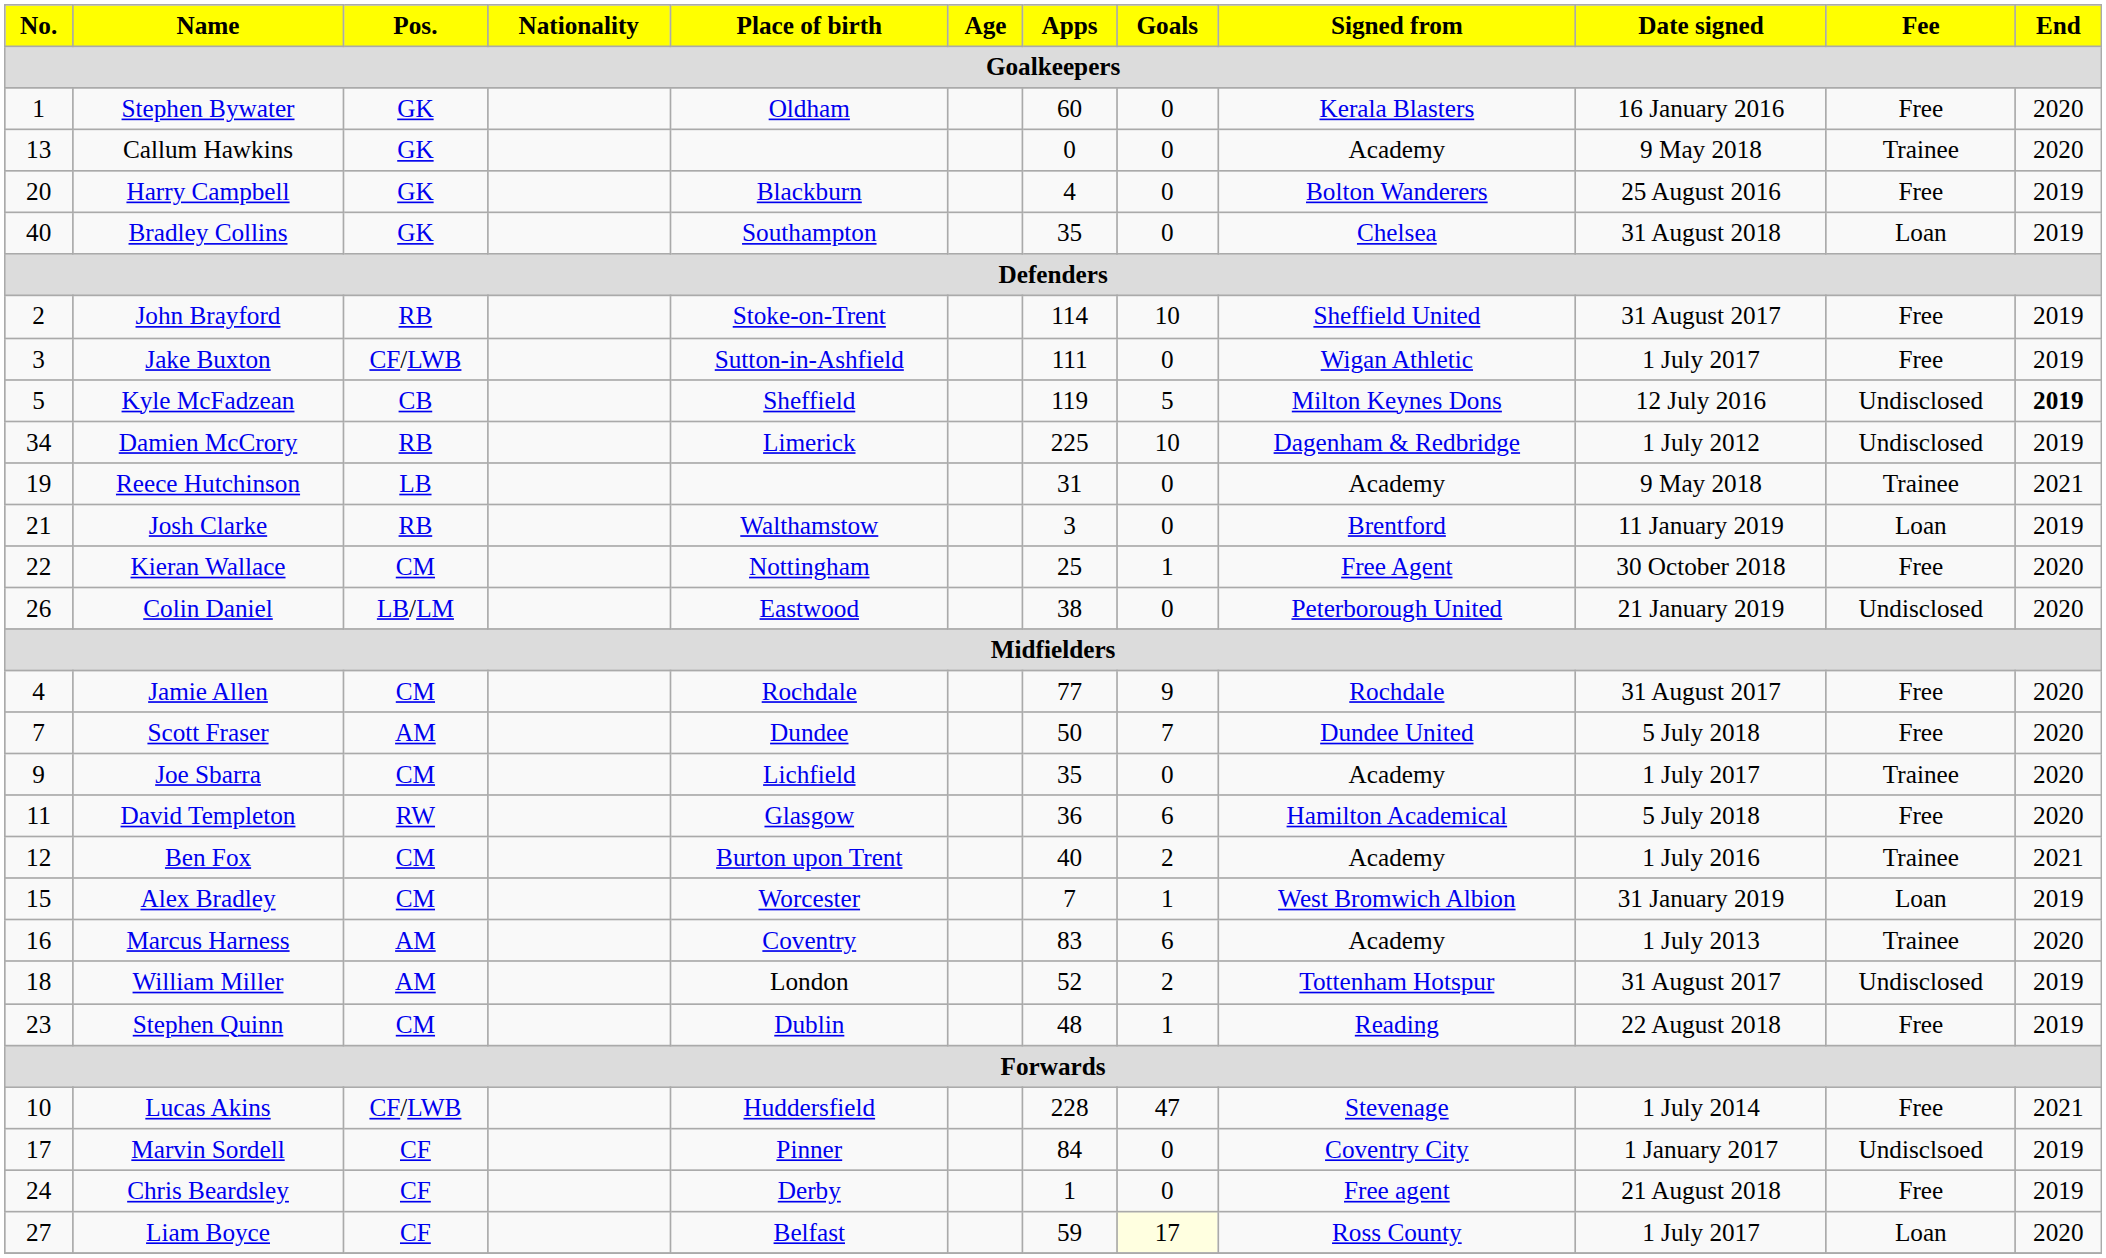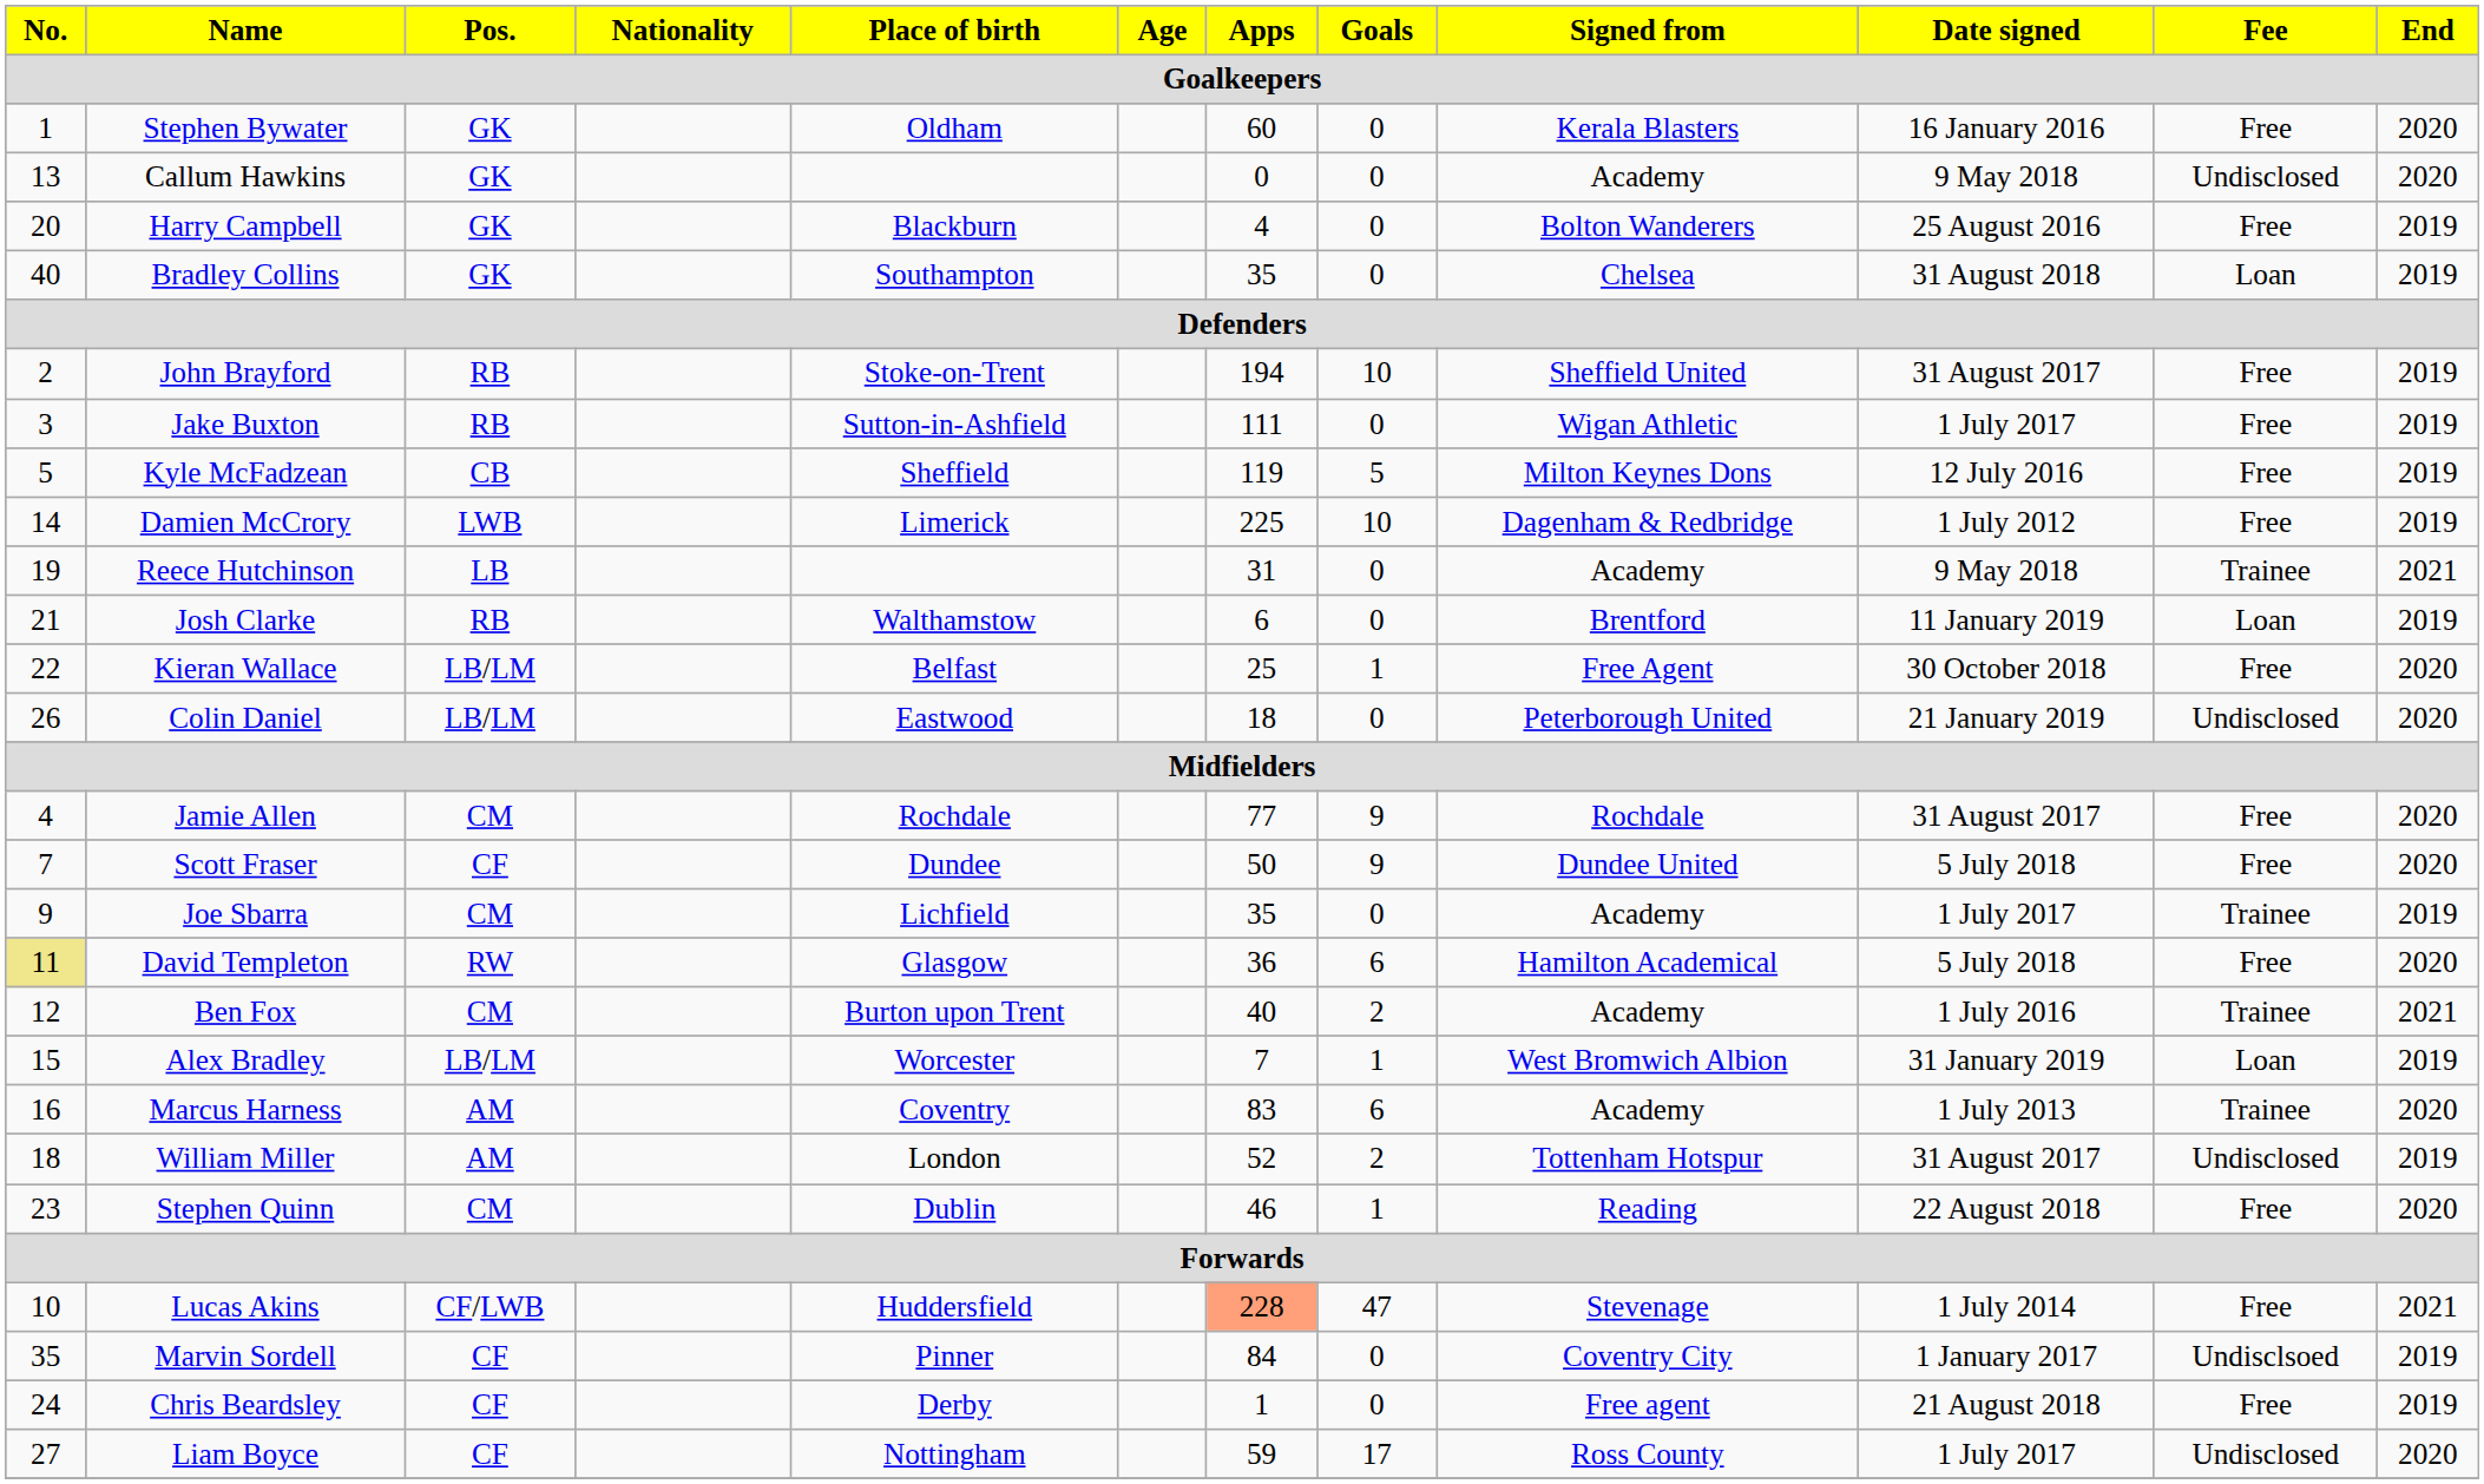Callum Hawkins | Fee: Trainee -> Undisclosed
John Brayford | Apps: 114 -> 194
Jake Buxton | Pos.: CF/LWB -> RB
Kyle McFadzean | Fee: Undisclosed -> Free
Kyle McFadzean | End: bold -> normal
Damien McCrory | No.: 34 -> 14
Damien McCrory | Pos.: RB -> LWB
Damien McCrory | Fee: Undisclosed -> Free
Josh Clarke | Apps: 3 -> 6
Kieran Wallace | Pos.: CM -> LB/LM
Kieran Wallace | Place of birth: Nottingham -> Belfast
Colin Daniel | Apps: 38 -> 18
Scott Fraser | Pos.: AM -> CF
Scott Fraser | Goals: 7 -> 9
Joe Sbarra | End: 2020 -> 2019
David Templeton | No.: no background -> khaki background
Alex Bradley | Pos.: CM -> LB/LM
Stephen Quinn | Apps: 48 -> 46
Stephen Quinn | End: 2019 -> 2020
Lucas Akins | Apps: no background -> lightsalmon background
Marvin Sordell | No.: 17 -> 35
Liam Boyce | Place of birth: Belfast -> Nottingham
Liam Boyce | Goals: lightyellow background -> no background
Liam Boyce | Fee: Loan -> Undisclosed
